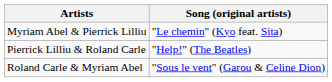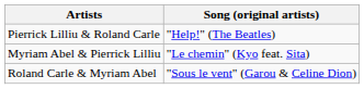rows swapped: Myriam Abel & Pierrick Lilliu <-> Pierrick Lilliu & Roland Carle
